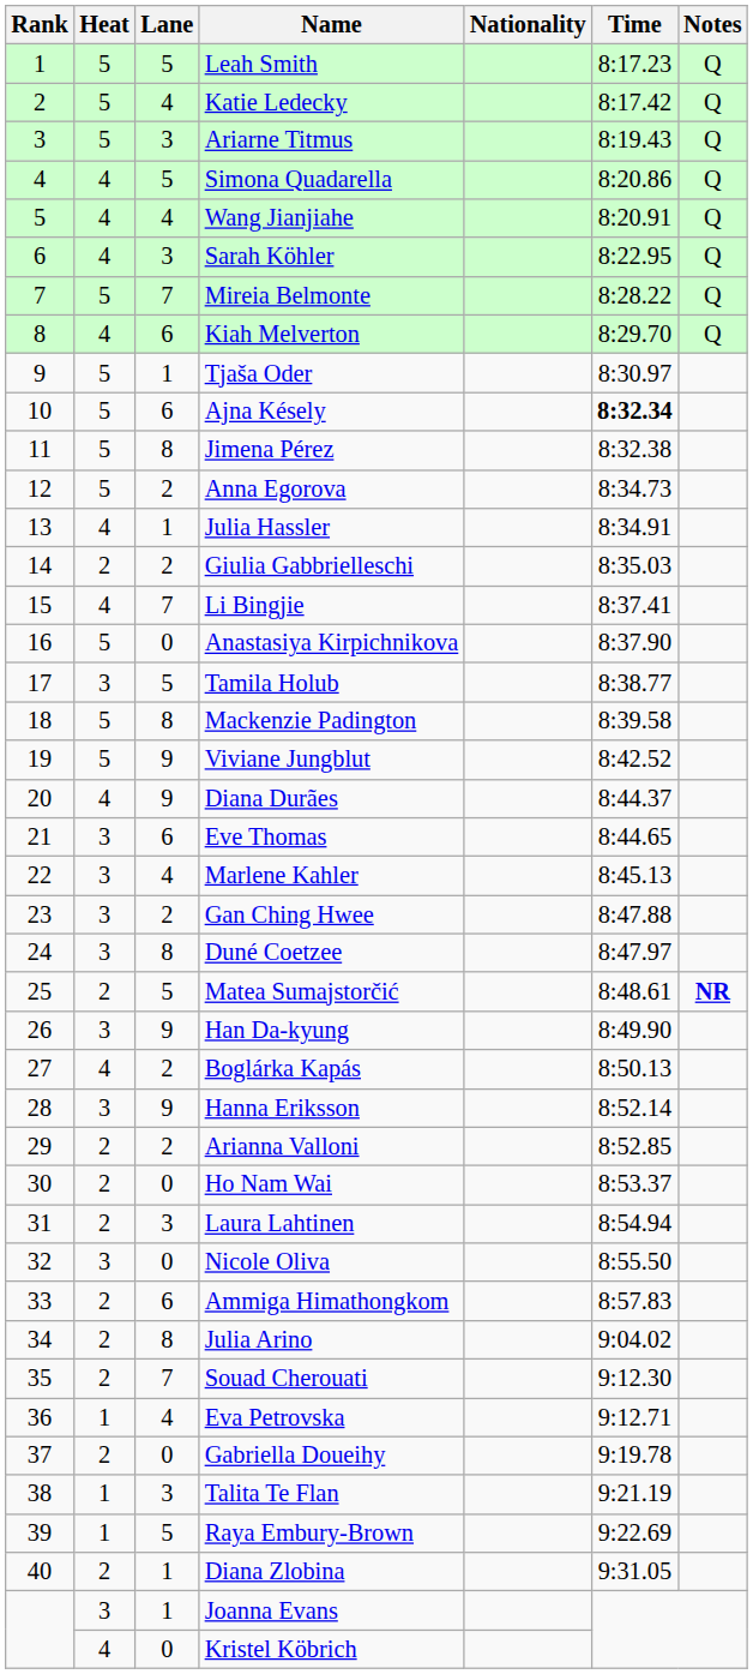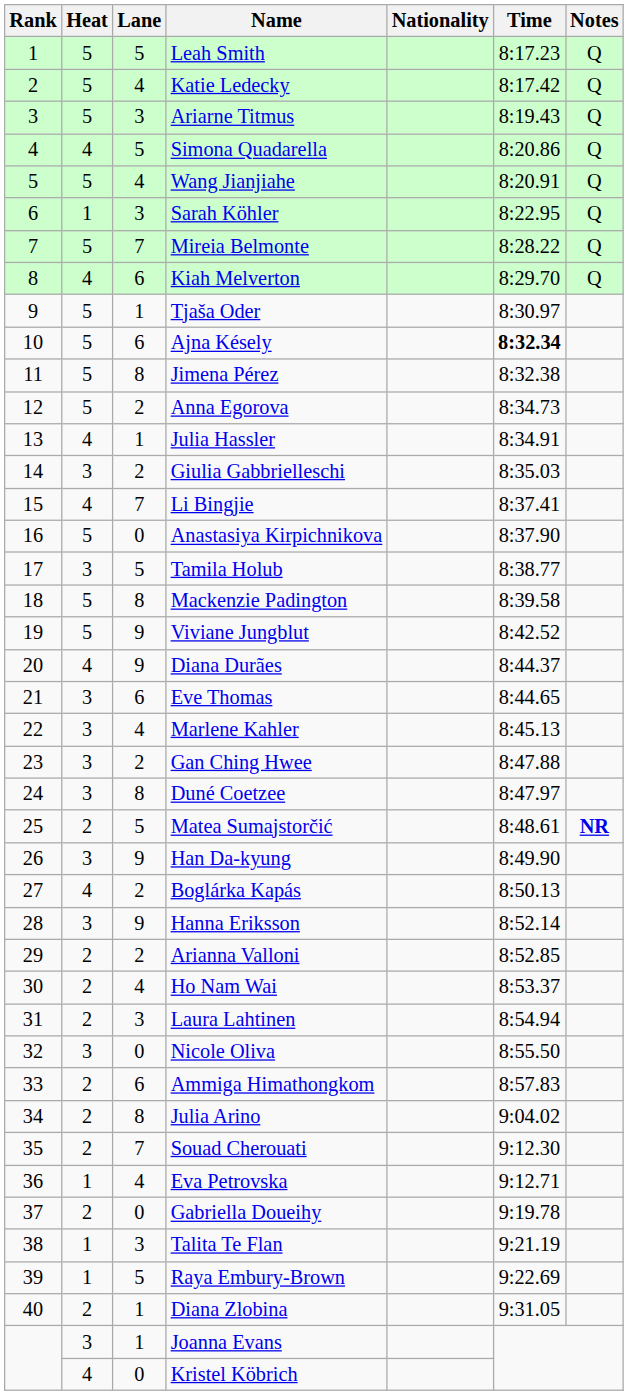Wang Jianjiahe | Heat: 4 -> 5
Sarah Köhler | Heat: 4 -> 1
Giulia Gabbrielleschi | Heat: 2 -> 3
Ho Nam Wai | Lane: 0 -> 4
